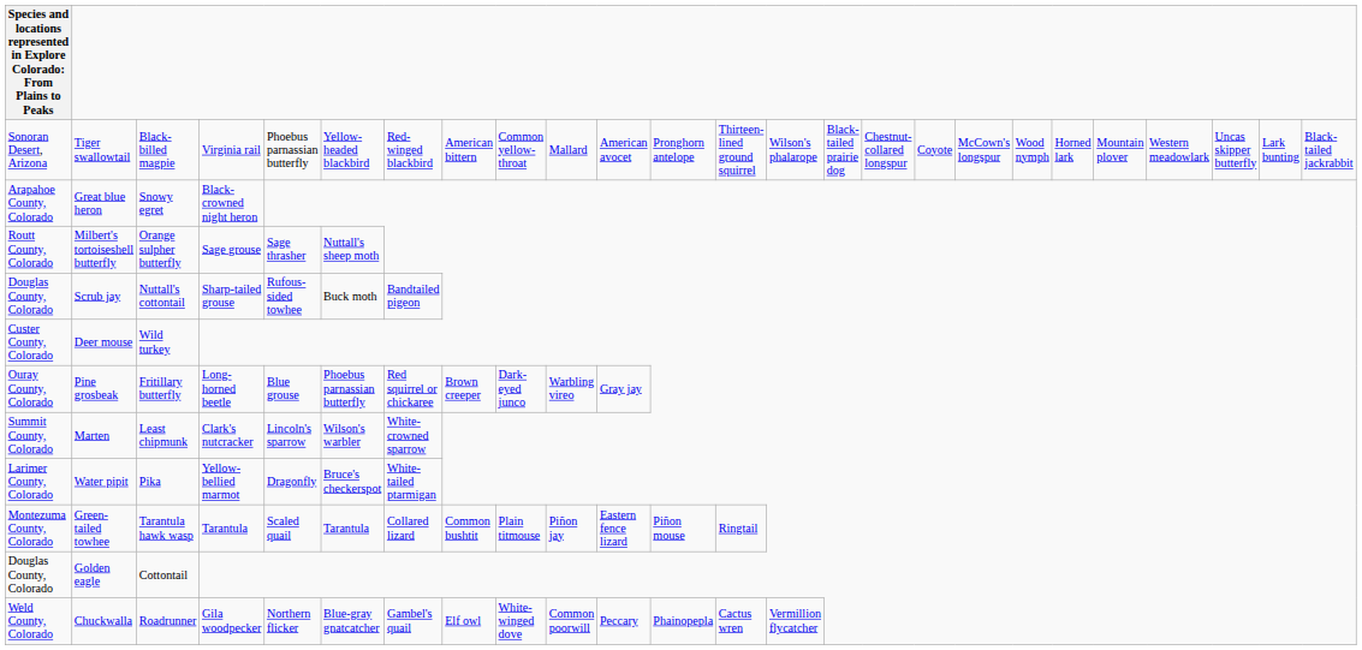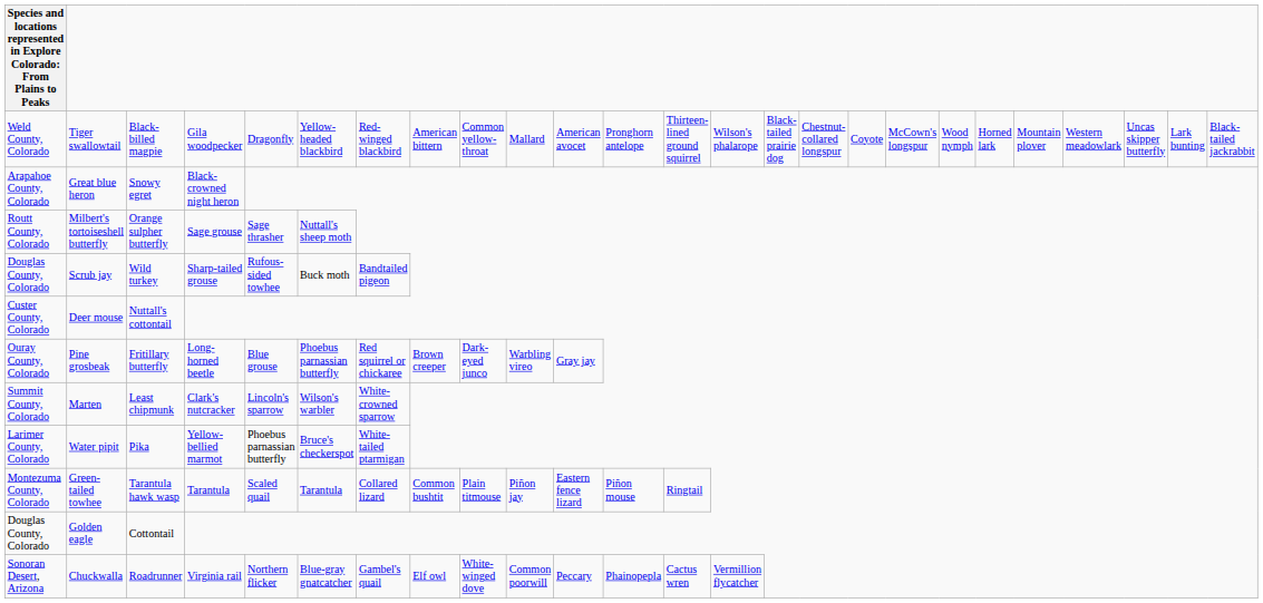Tiger swallowtail | column 1: Sonoran Desert, Arizona -> Weld County, Colorado
Tiger swallowtail | column 4: Virginia rail -> Gila woodpecker
Tiger swallowtail | column 5: Phoebus parnassian butterfly -> Dragonfly
Scrub jay | column 3: Nuttall's cottontail -> Wild turkey
Deer mouse | column 3: Wild turkey -> Nuttall's cottontail
Water pipit | column 5: Dragonfly -> Phoebus parnassian butterfly
Chuckwalla | column 1: Weld County, Colorado -> Sonoran Desert, Arizona
Chuckwalla | column 4: Gila woodpecker -> Virginia rail
